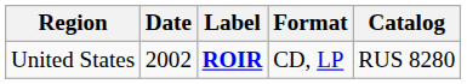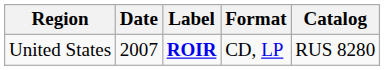United States | Date: 2002 -> 2007
